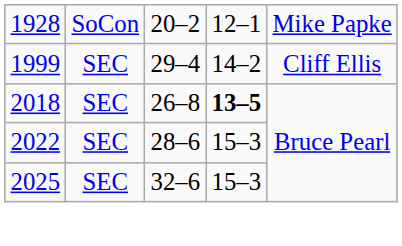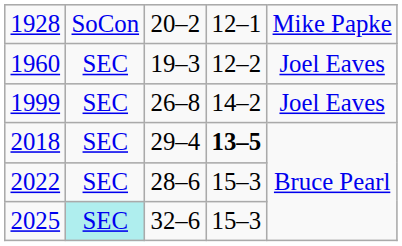+ row: 1960 | SEC | 19–3 | 12–2 | Joel Eaves
1999 | column 3: 29–4 -> 26–8
1999 | column 5: Cliff Ellis -> Joel Eaves
2018 | column 3: 26–8 -> 29–4
2025 | column 2: no background -> paleturquoise background
